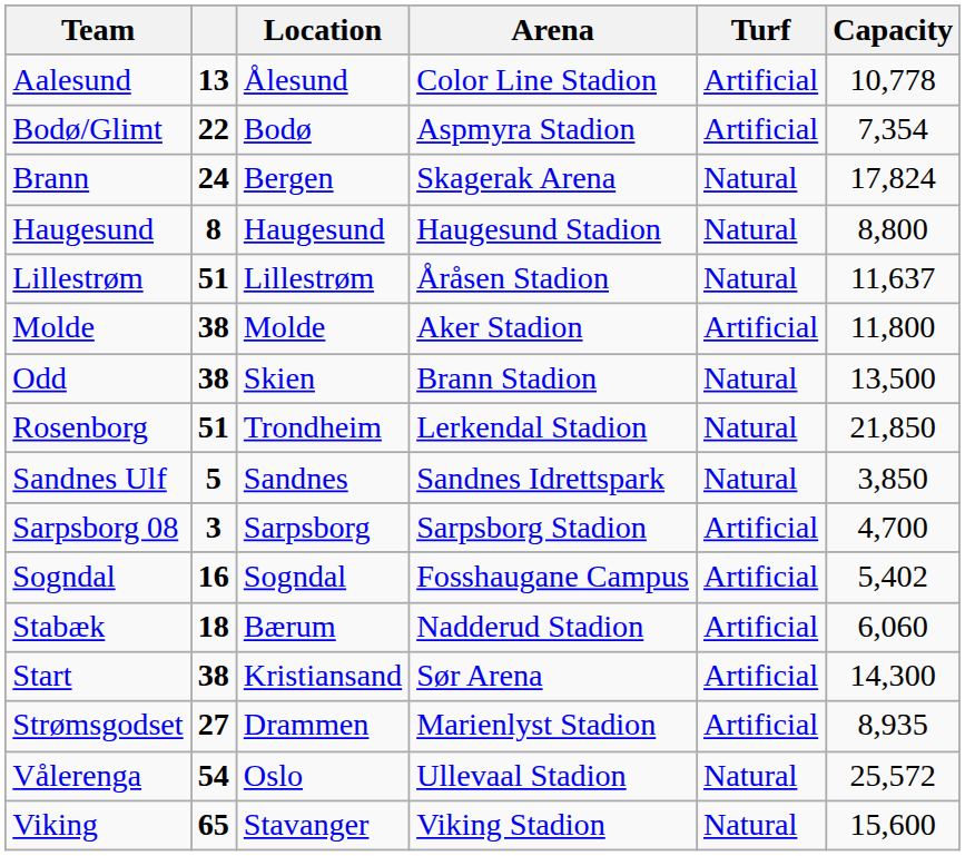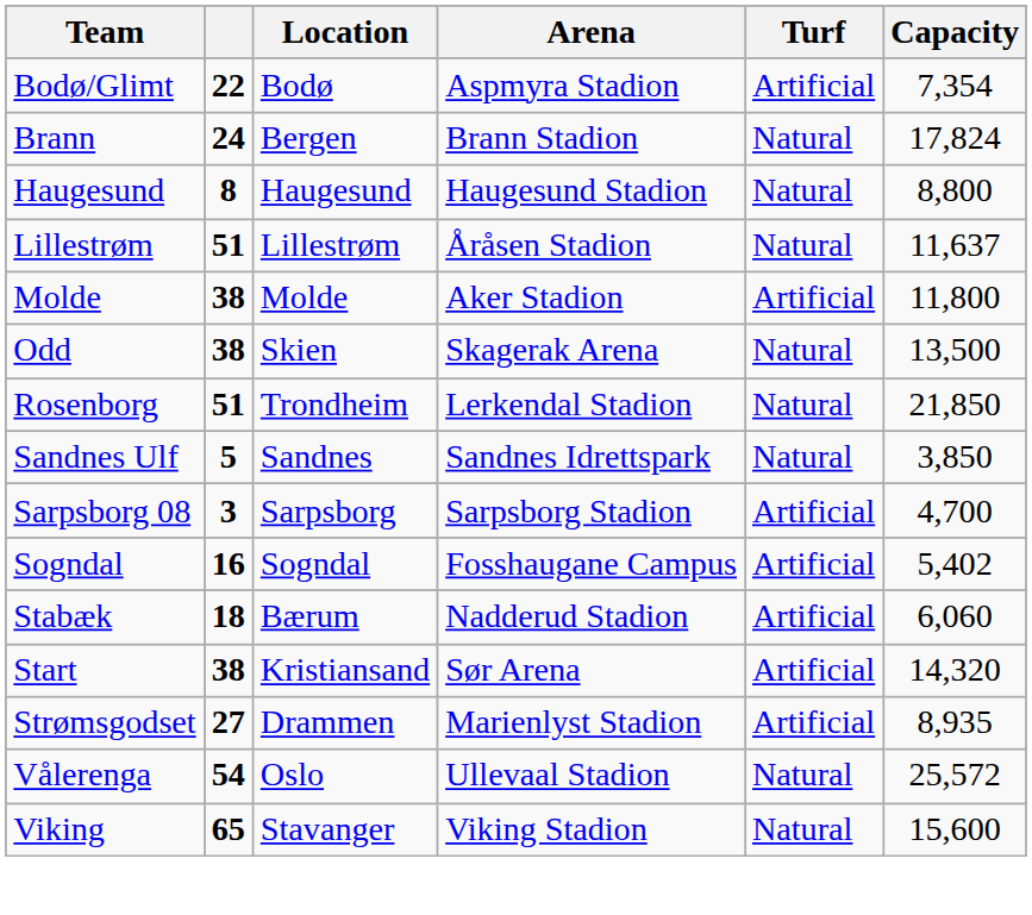- row: Aalesund | 13 | Ålesund | Color Line Stadion | Artificial | 10,778
Brann | Arena: Skagerak Arena -> Brann Stadion
Odd | Arena: Brann Stadion -> Skagerak Arena
Start | Capacity: 14,300 -> 14,320
